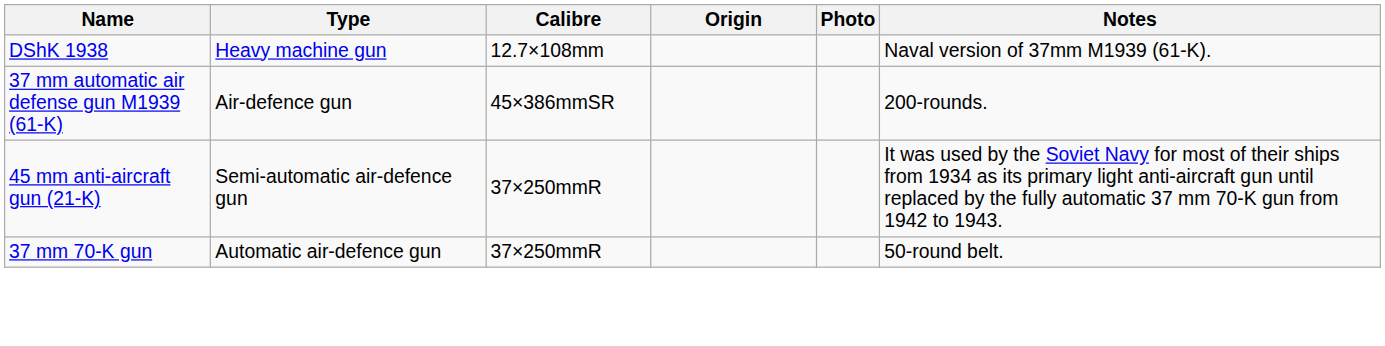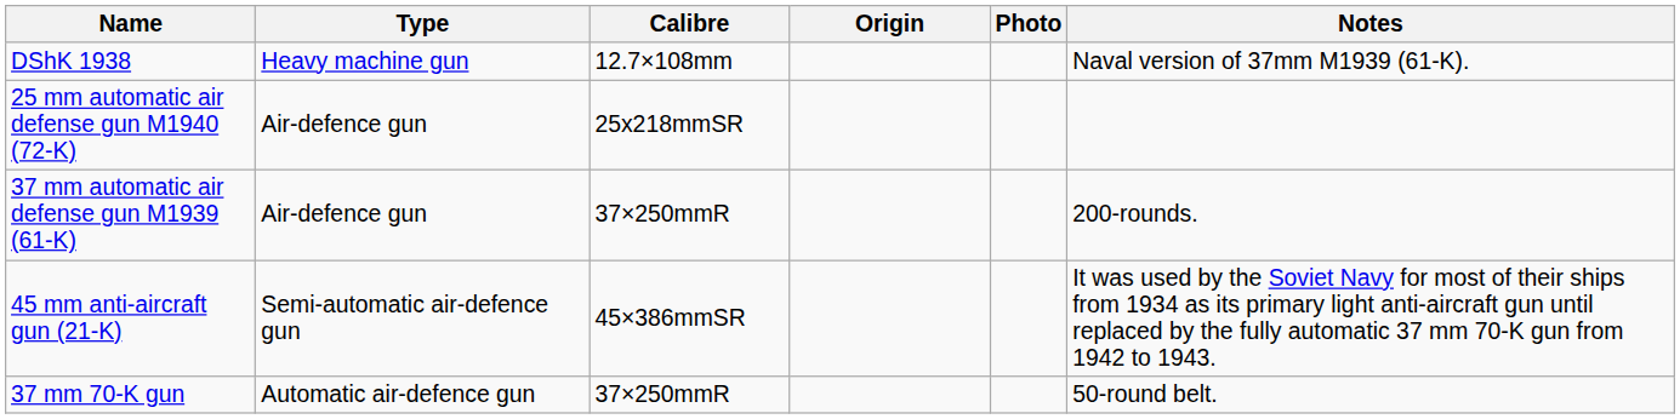+ row: 25 mm automatic air defense gun M1940 (72-K) | Air-defence gun | 25x218mmSR
37 mm automatic air defense gun M1939 (61-K) | Calibre: 45×386mmSR -> 37×250mmR
45 mm anti-aircraft gun (21-K) | Calibre: 37×250mmR -> 45×386mmSR
